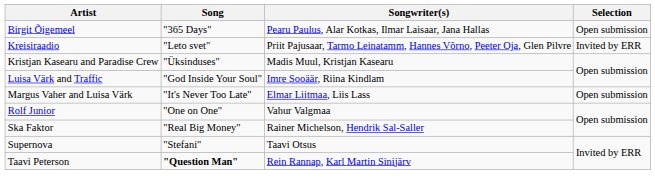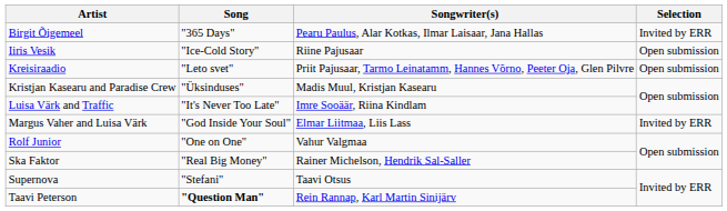Birgit Õigemeel | Selection: Open submission -> Invited by ERR
+ row: Iiris Vesik | "Ice-Cold Story" | Riine Pajusaar | Open submission
Kreisiraadio | Selection: Invited by ERR -> Open submission
Luisa Värk and Traffic | Song: "God Inside Your Soul" -> "It's Never Too Late"
Margus Vaher and Luisa Värk | Song: "It's Never Too Late" -> "God Inside Your Soul"
Margus Vaher and Luisa Värk | Selection: Open submission -> Invited by ERR
